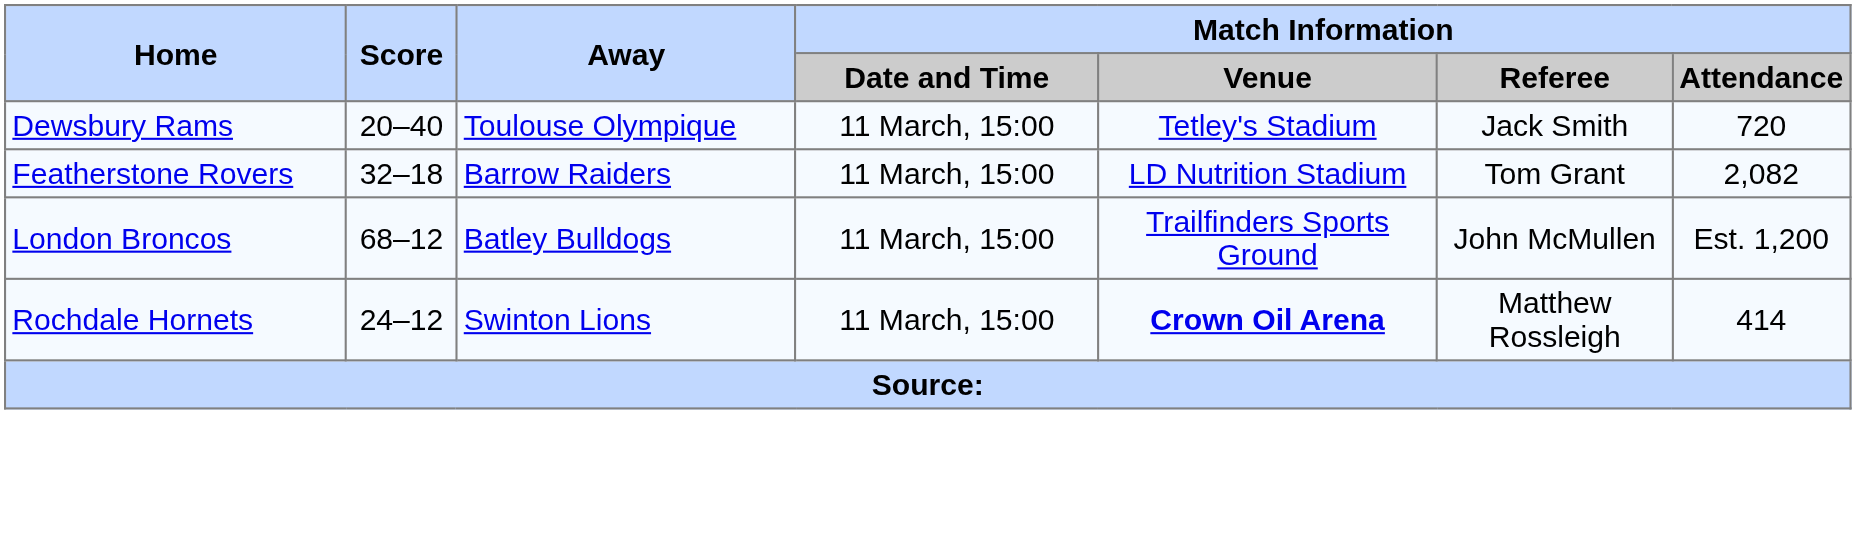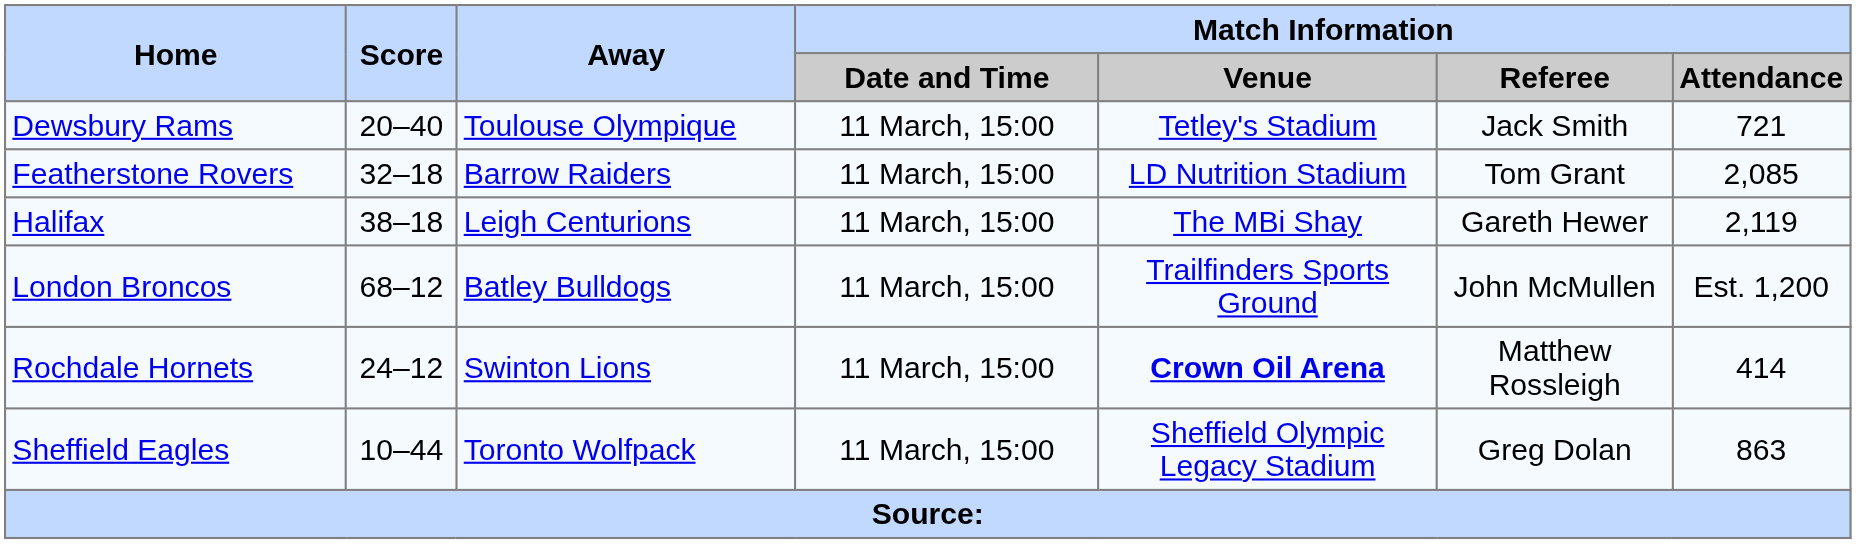Dewsbury Rams | Match Information / Attendance: 720 -> 721
Featherstone Rovers | Match Information / Attendance: 2,082 -> 2,085
+ row: Halifax | 38–18 | Leigh Centurions | 11 March, 15:00 | The MBi Shay | Gareth Hewer | 2,119
+ row: Sheffield Eagles | 10–44 | Toronto Wolfpack | 11 March, 15:00 | Sheffield Olympic Legacy Stadium | Greg Dolan | 863
